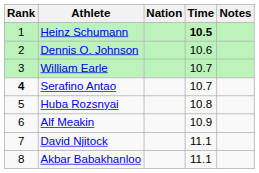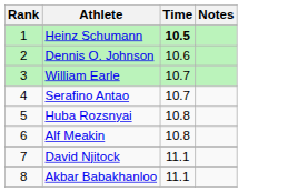- column: Nation
Serafino Antao | Rank: bold -> normal
Alf Meakin | Time: 10.9 -> 10.8
